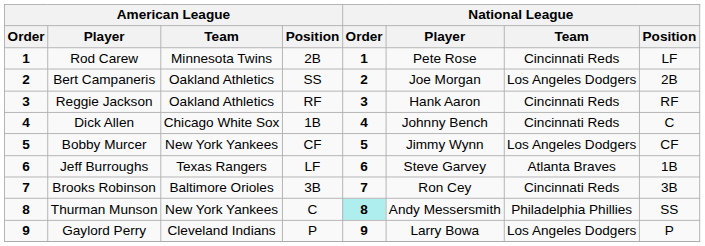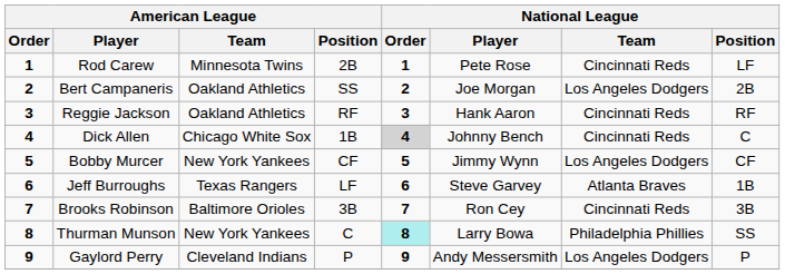Dick Allen | National League / Order: no background -> lightgrey background
Thurman Munson | National League / Player: Andy Messersmith -> Larry Bowa
Gaylord Perry | National League / Player: Larry Bowa -> Andy Messersmith
